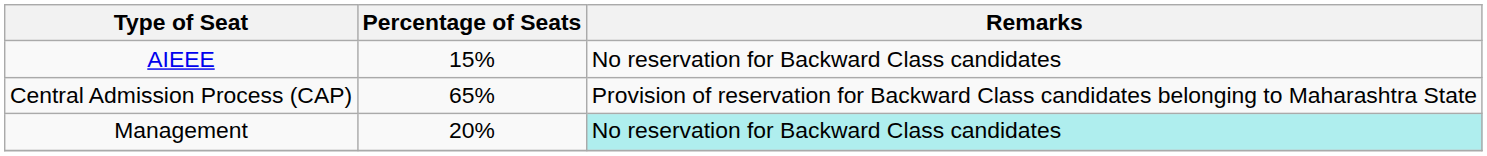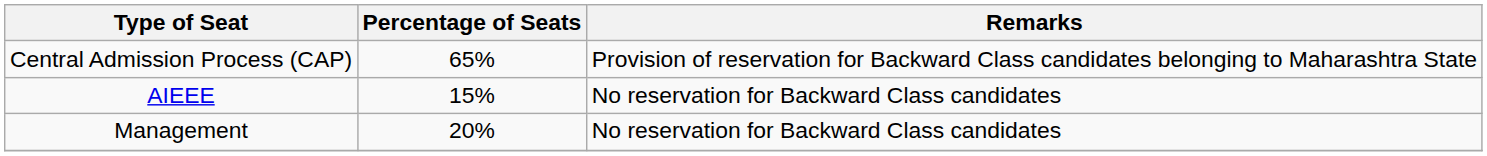rows swapped: Central Admission Process (CAP) <-> AIEEE
Management | Remarks: paleturquoise background -> no background
